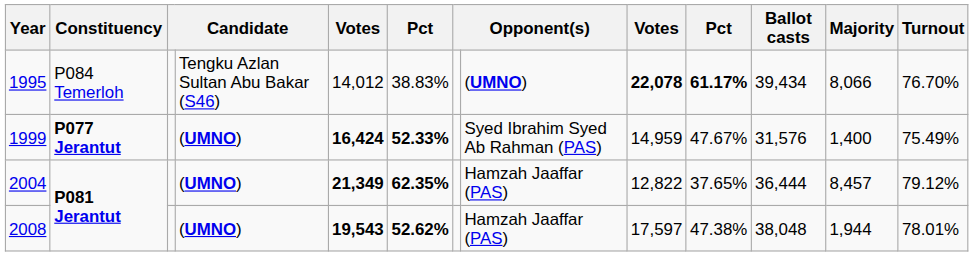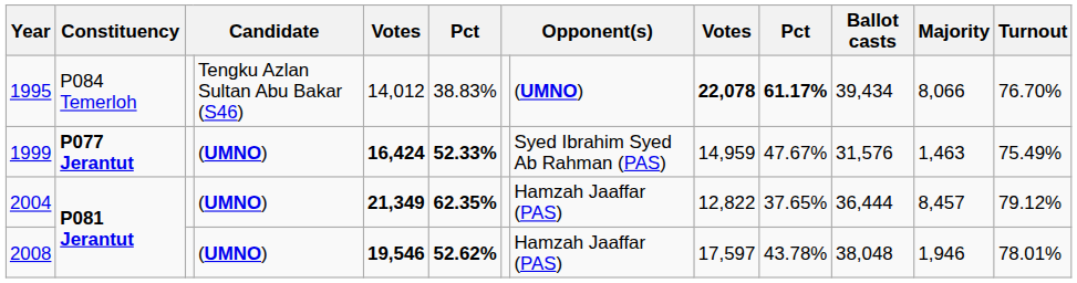1999 | Majority: 1,400 -> 1,463
2008 | column 5: 19,543 -> 19,546
2008 | column 10: 47.38% -> 43.78%
2008 | Majority: 1,944 -> 1,946
